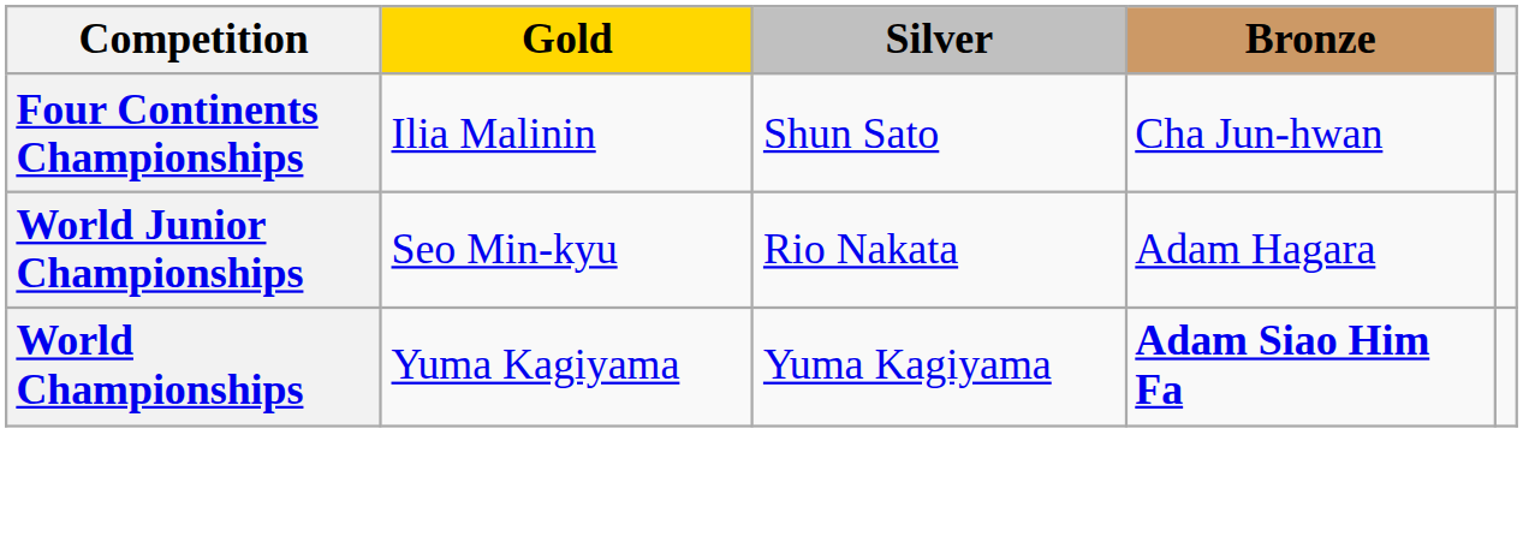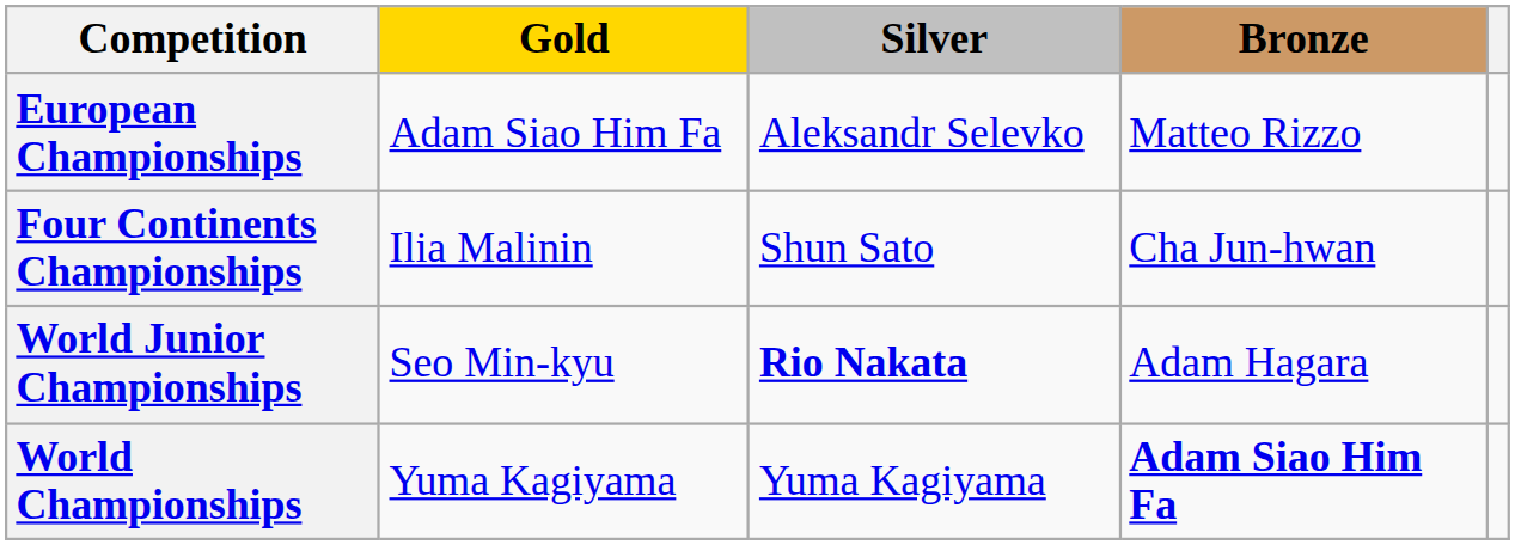+ row: European Championships | Adam Siao Him Fa | Aleksandr Selevko | Matteo Rizzo
World Junior Championships | Silver: normal -> bold
